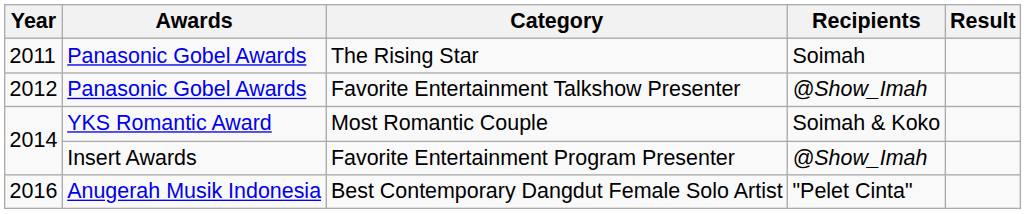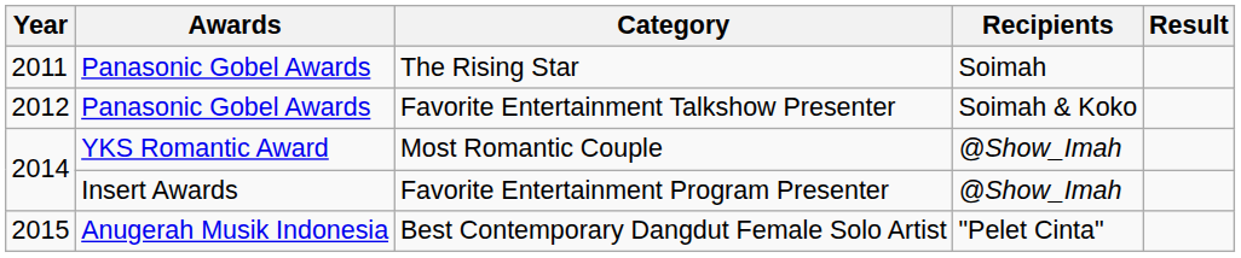Favorite Entertainment Talkshow Presenter | Recipients: @Show_Imah -> Soimah & Koko
Most Romantic Couple | Recipients: Soimah & Koko -> @Show_Imah
Best Contemporary Dangdut Female Solo Artist | Year: 2016 -> 2015
